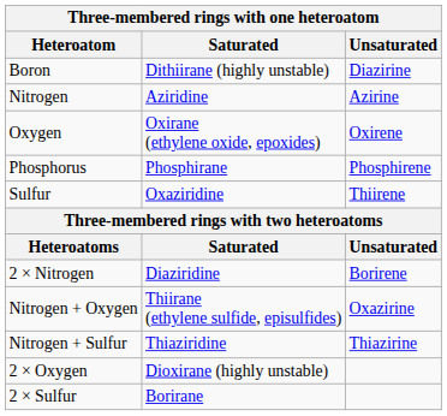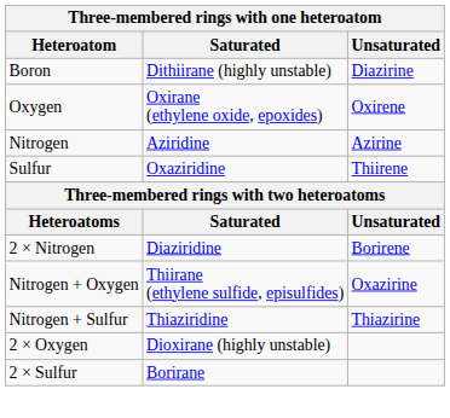rows swapped: Nitrogen <-> Oxygen
- row: Phosphorus | Phosphirane | Phosphirene
